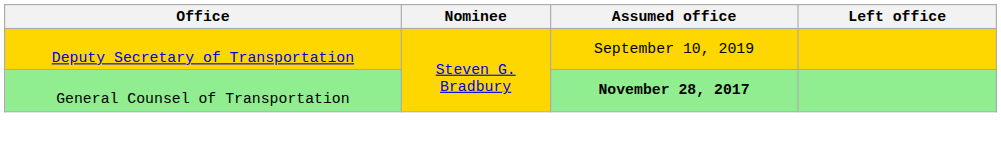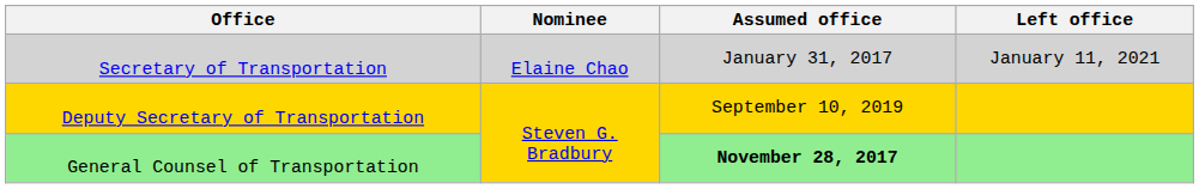+ row: Secretary of Transportation | Elaine Chao | January 31, 2017 | January 11, 2021
